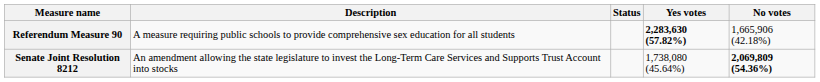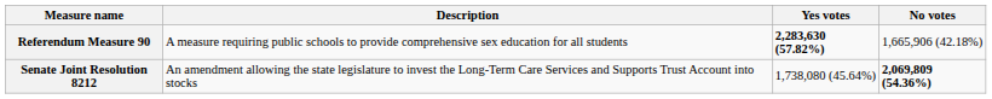- column: Status
